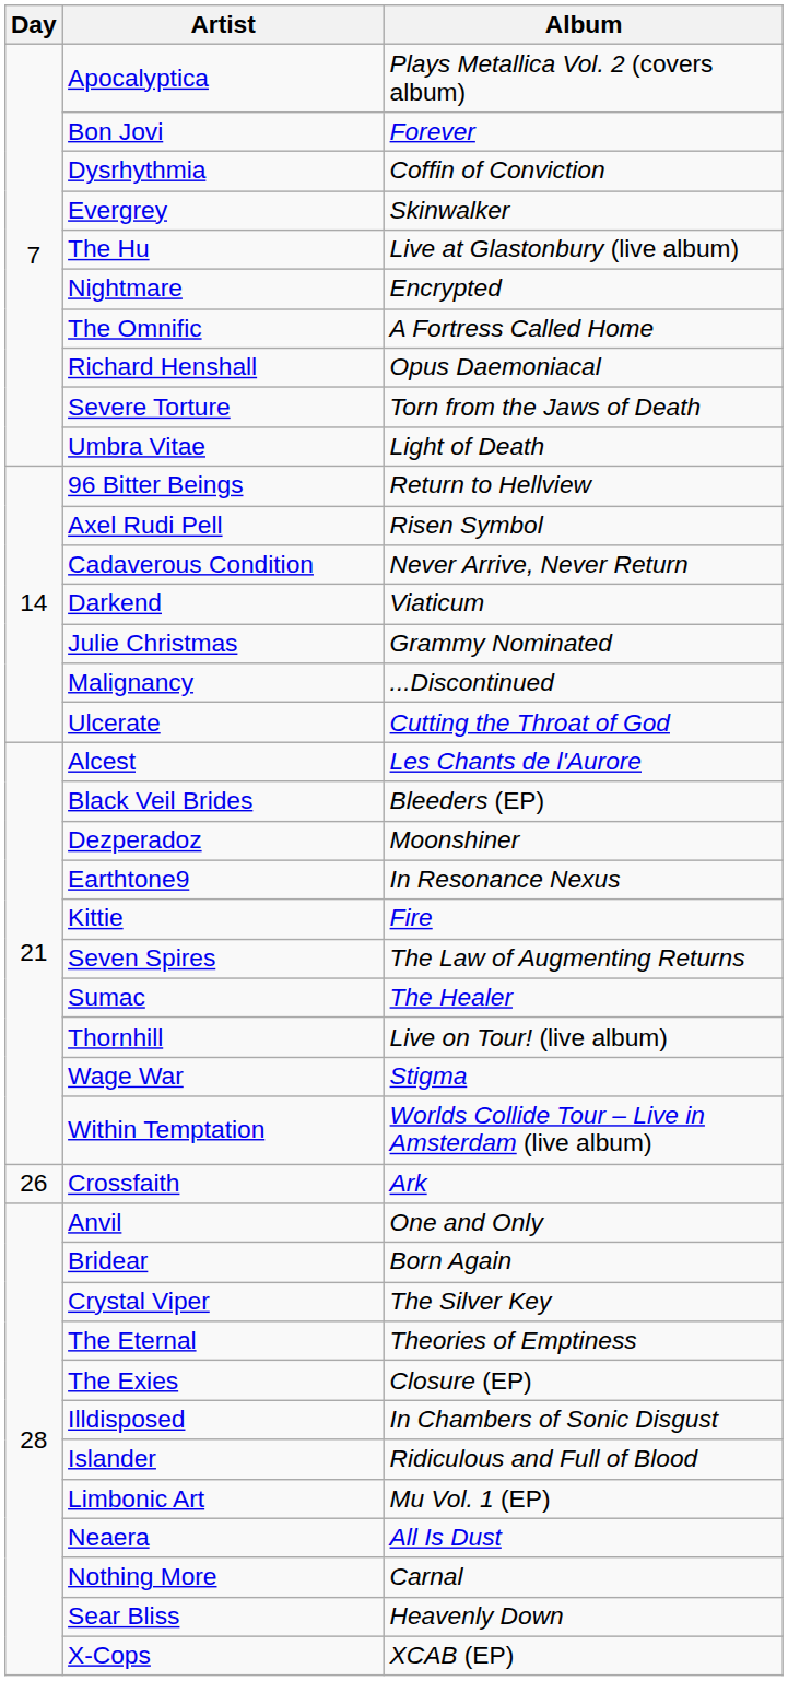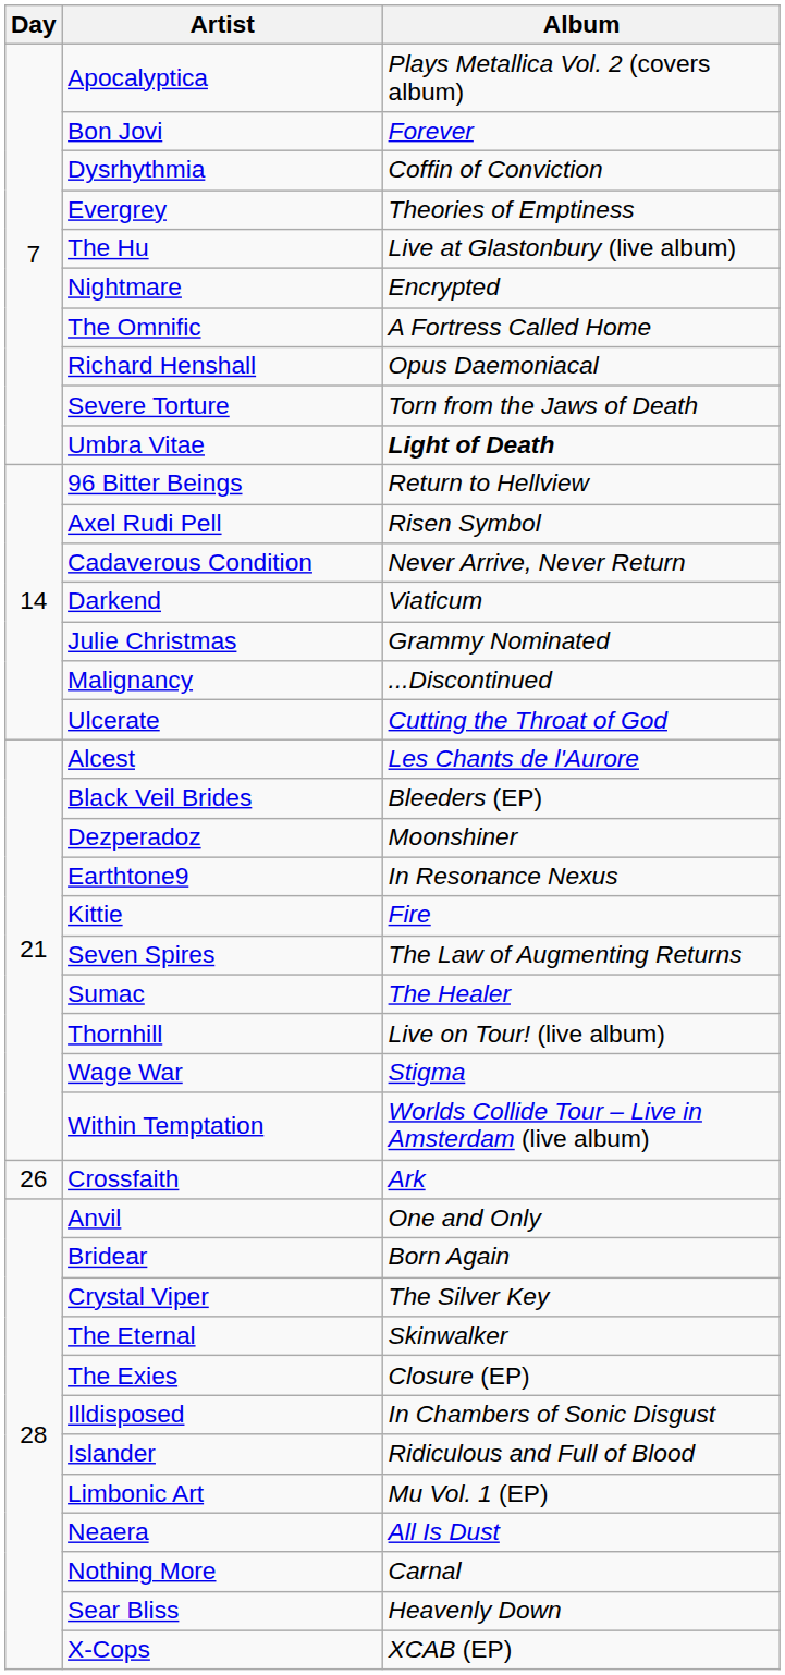Evergrey | Album: Skinwalker -> Theories of Emptiness
Umbra Vitae | Album: normal -> bold
The Eternal | Album: Theories of Emptiness -> Skinwalker
